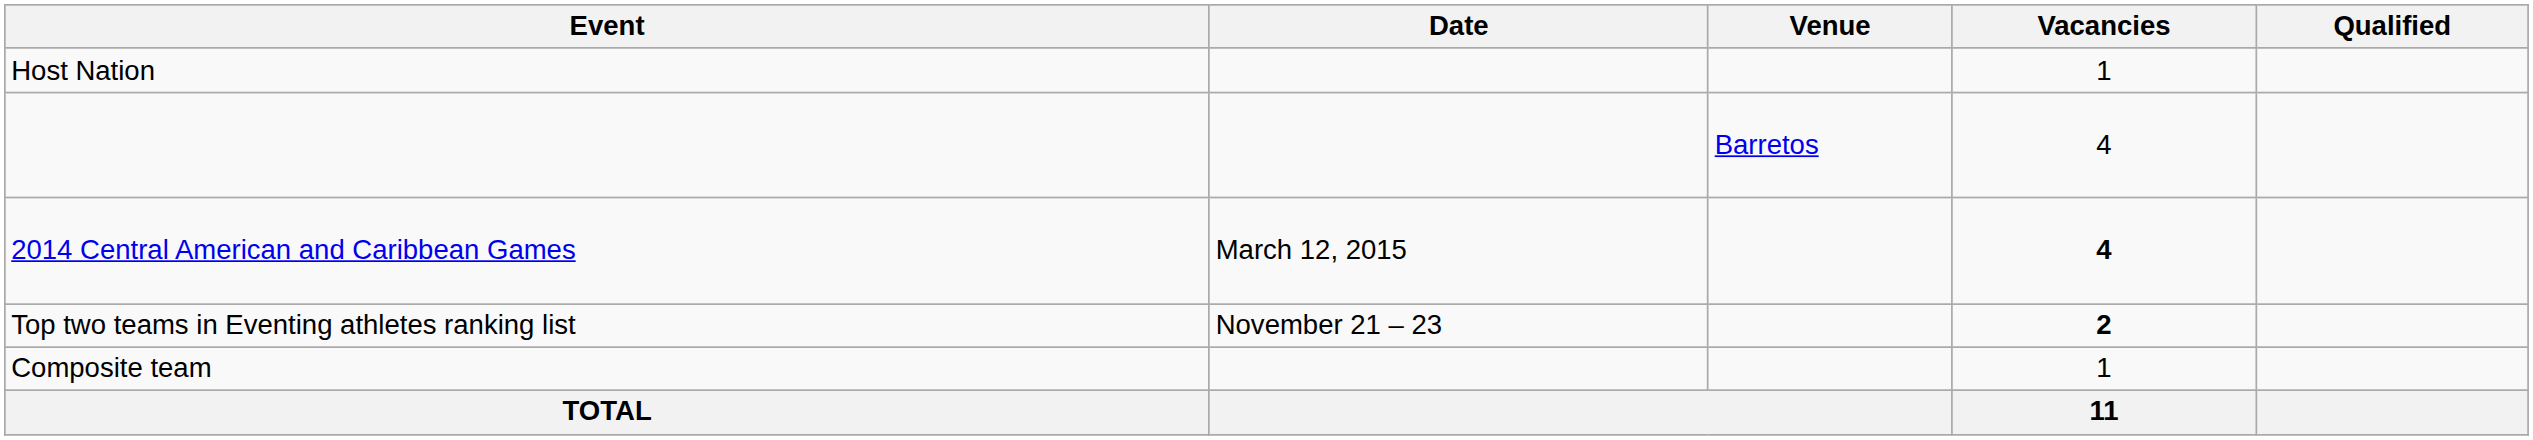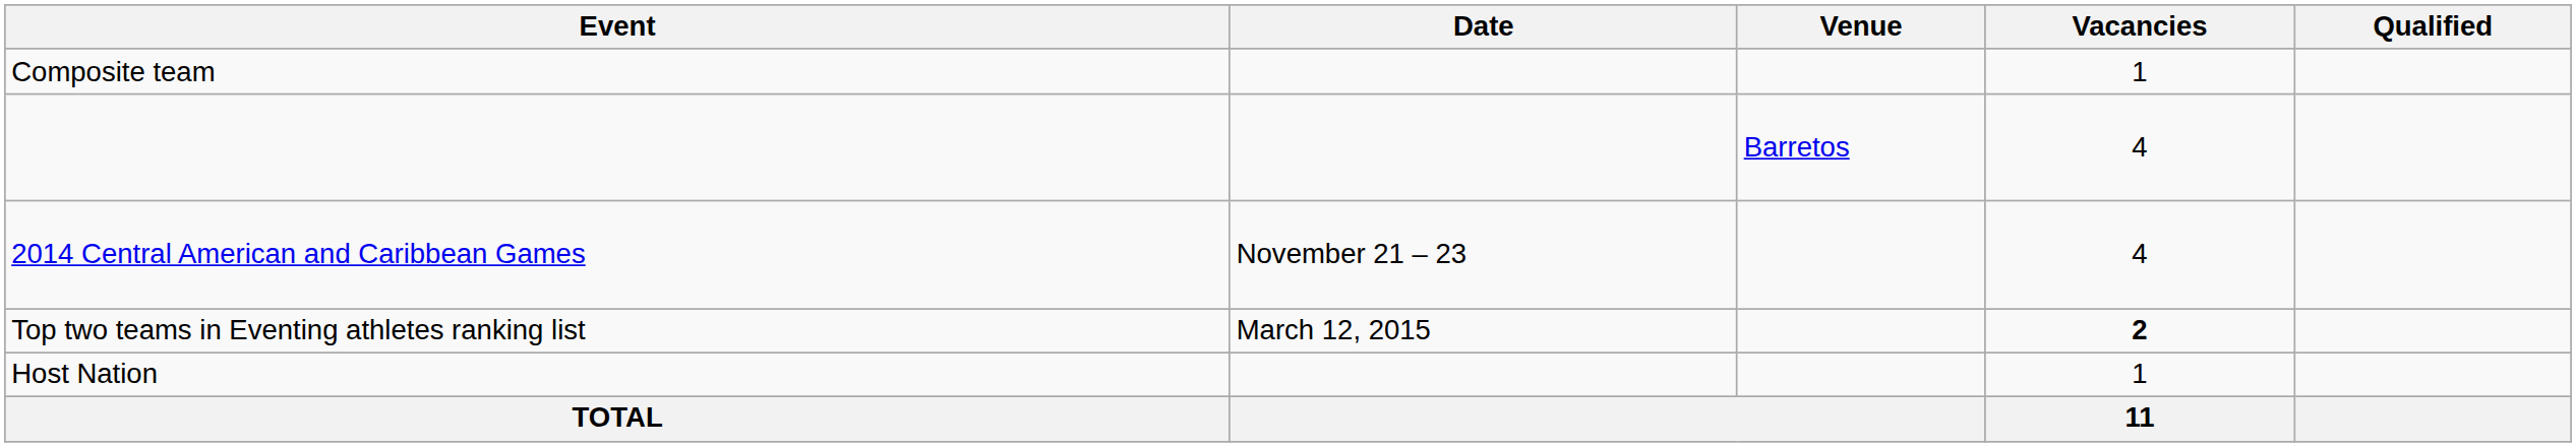rows swapped: Host Nation <-> Composite team
2014 Central American and Caribbean Games | Date: March 12, 2015 -> November 21 – 23
2014 Central American and Caribbean Games | Vacancies: bold -> normal
Top two teams in Eventing athletes ranking list | Date: November 21 – 23 -> March 12, 2015
